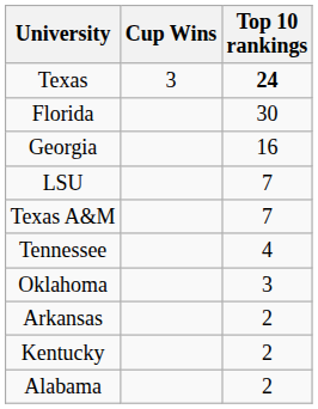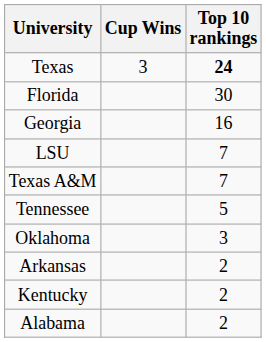Tennessee | Top 10 rankings: 4 -> 5
